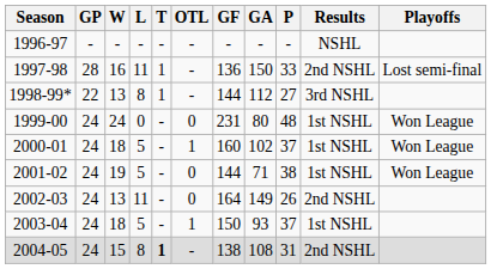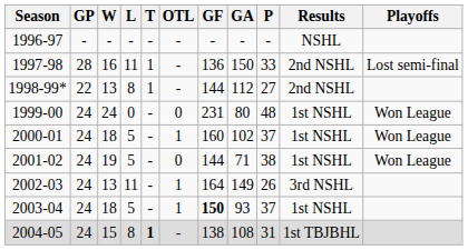1998-99* | Results: 3rd NSHL -> 2nd NSHL
2002-03 | OTL: 0 -> 1
2002-03 | Results: 2nd NSHL -> 3rd NSHL
2003-04 | GF: normal -> bold
2004-05 | Results: 2nd NSHL -> 1st TBJBHL
